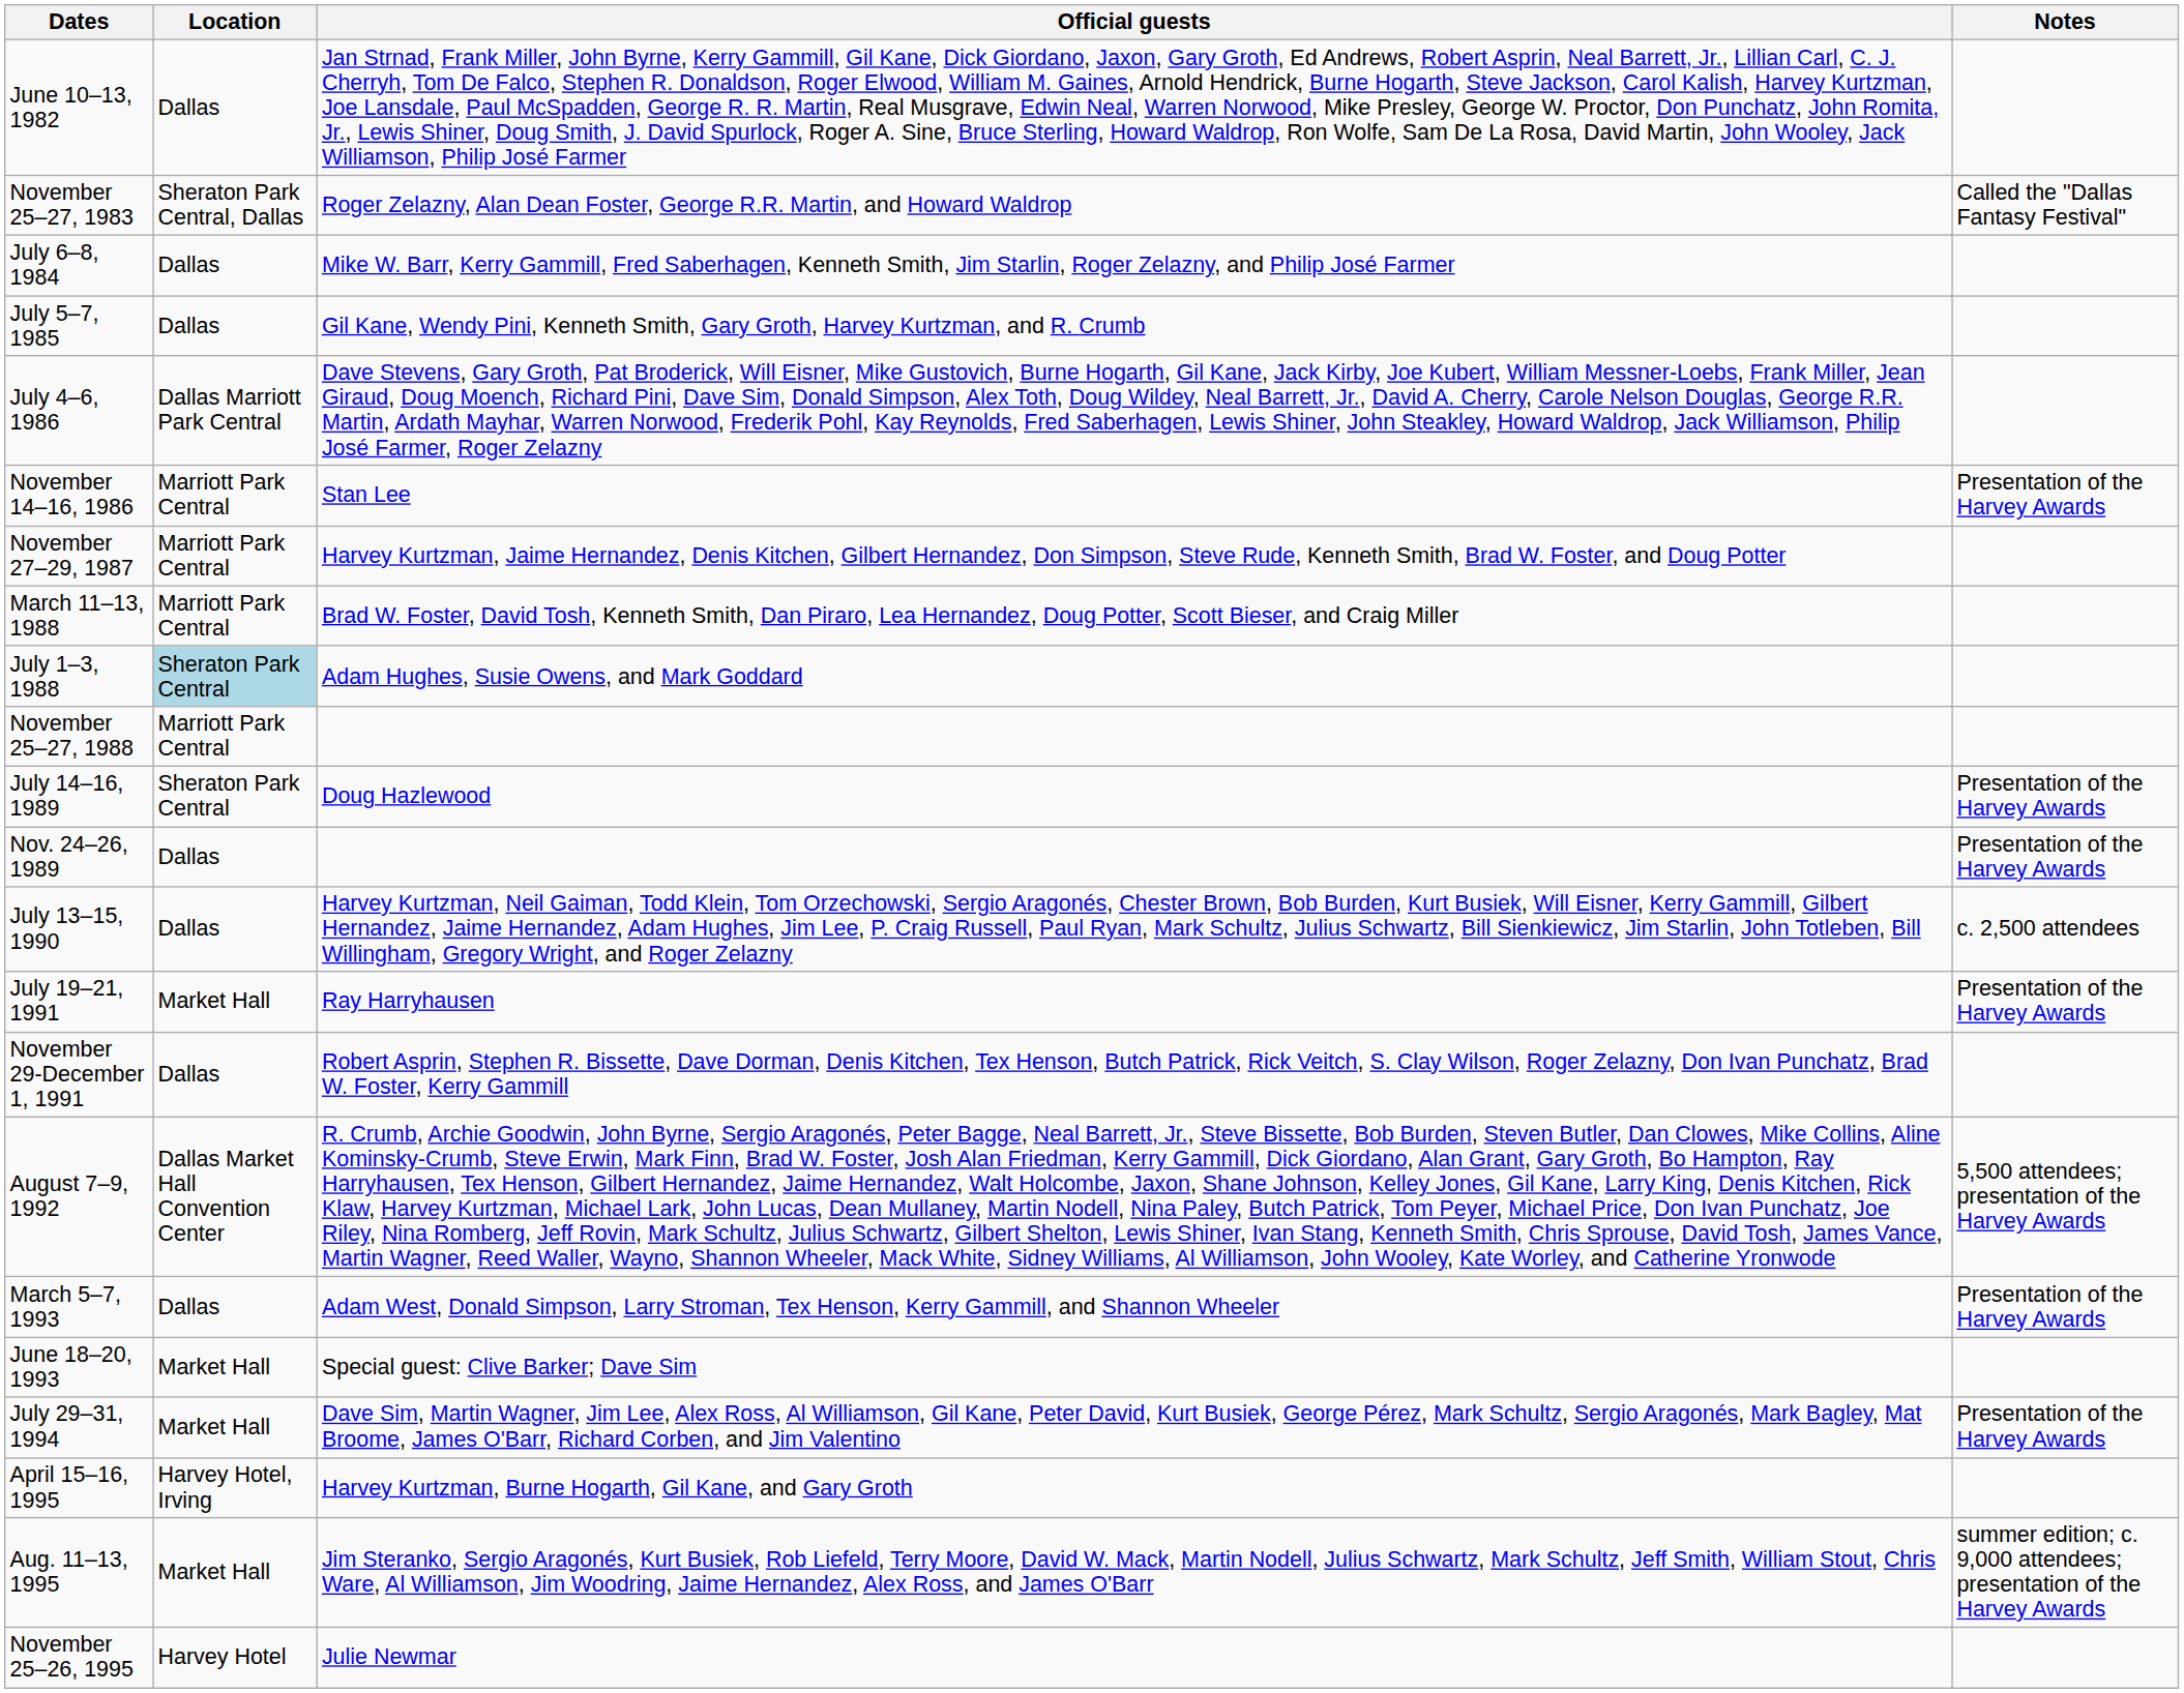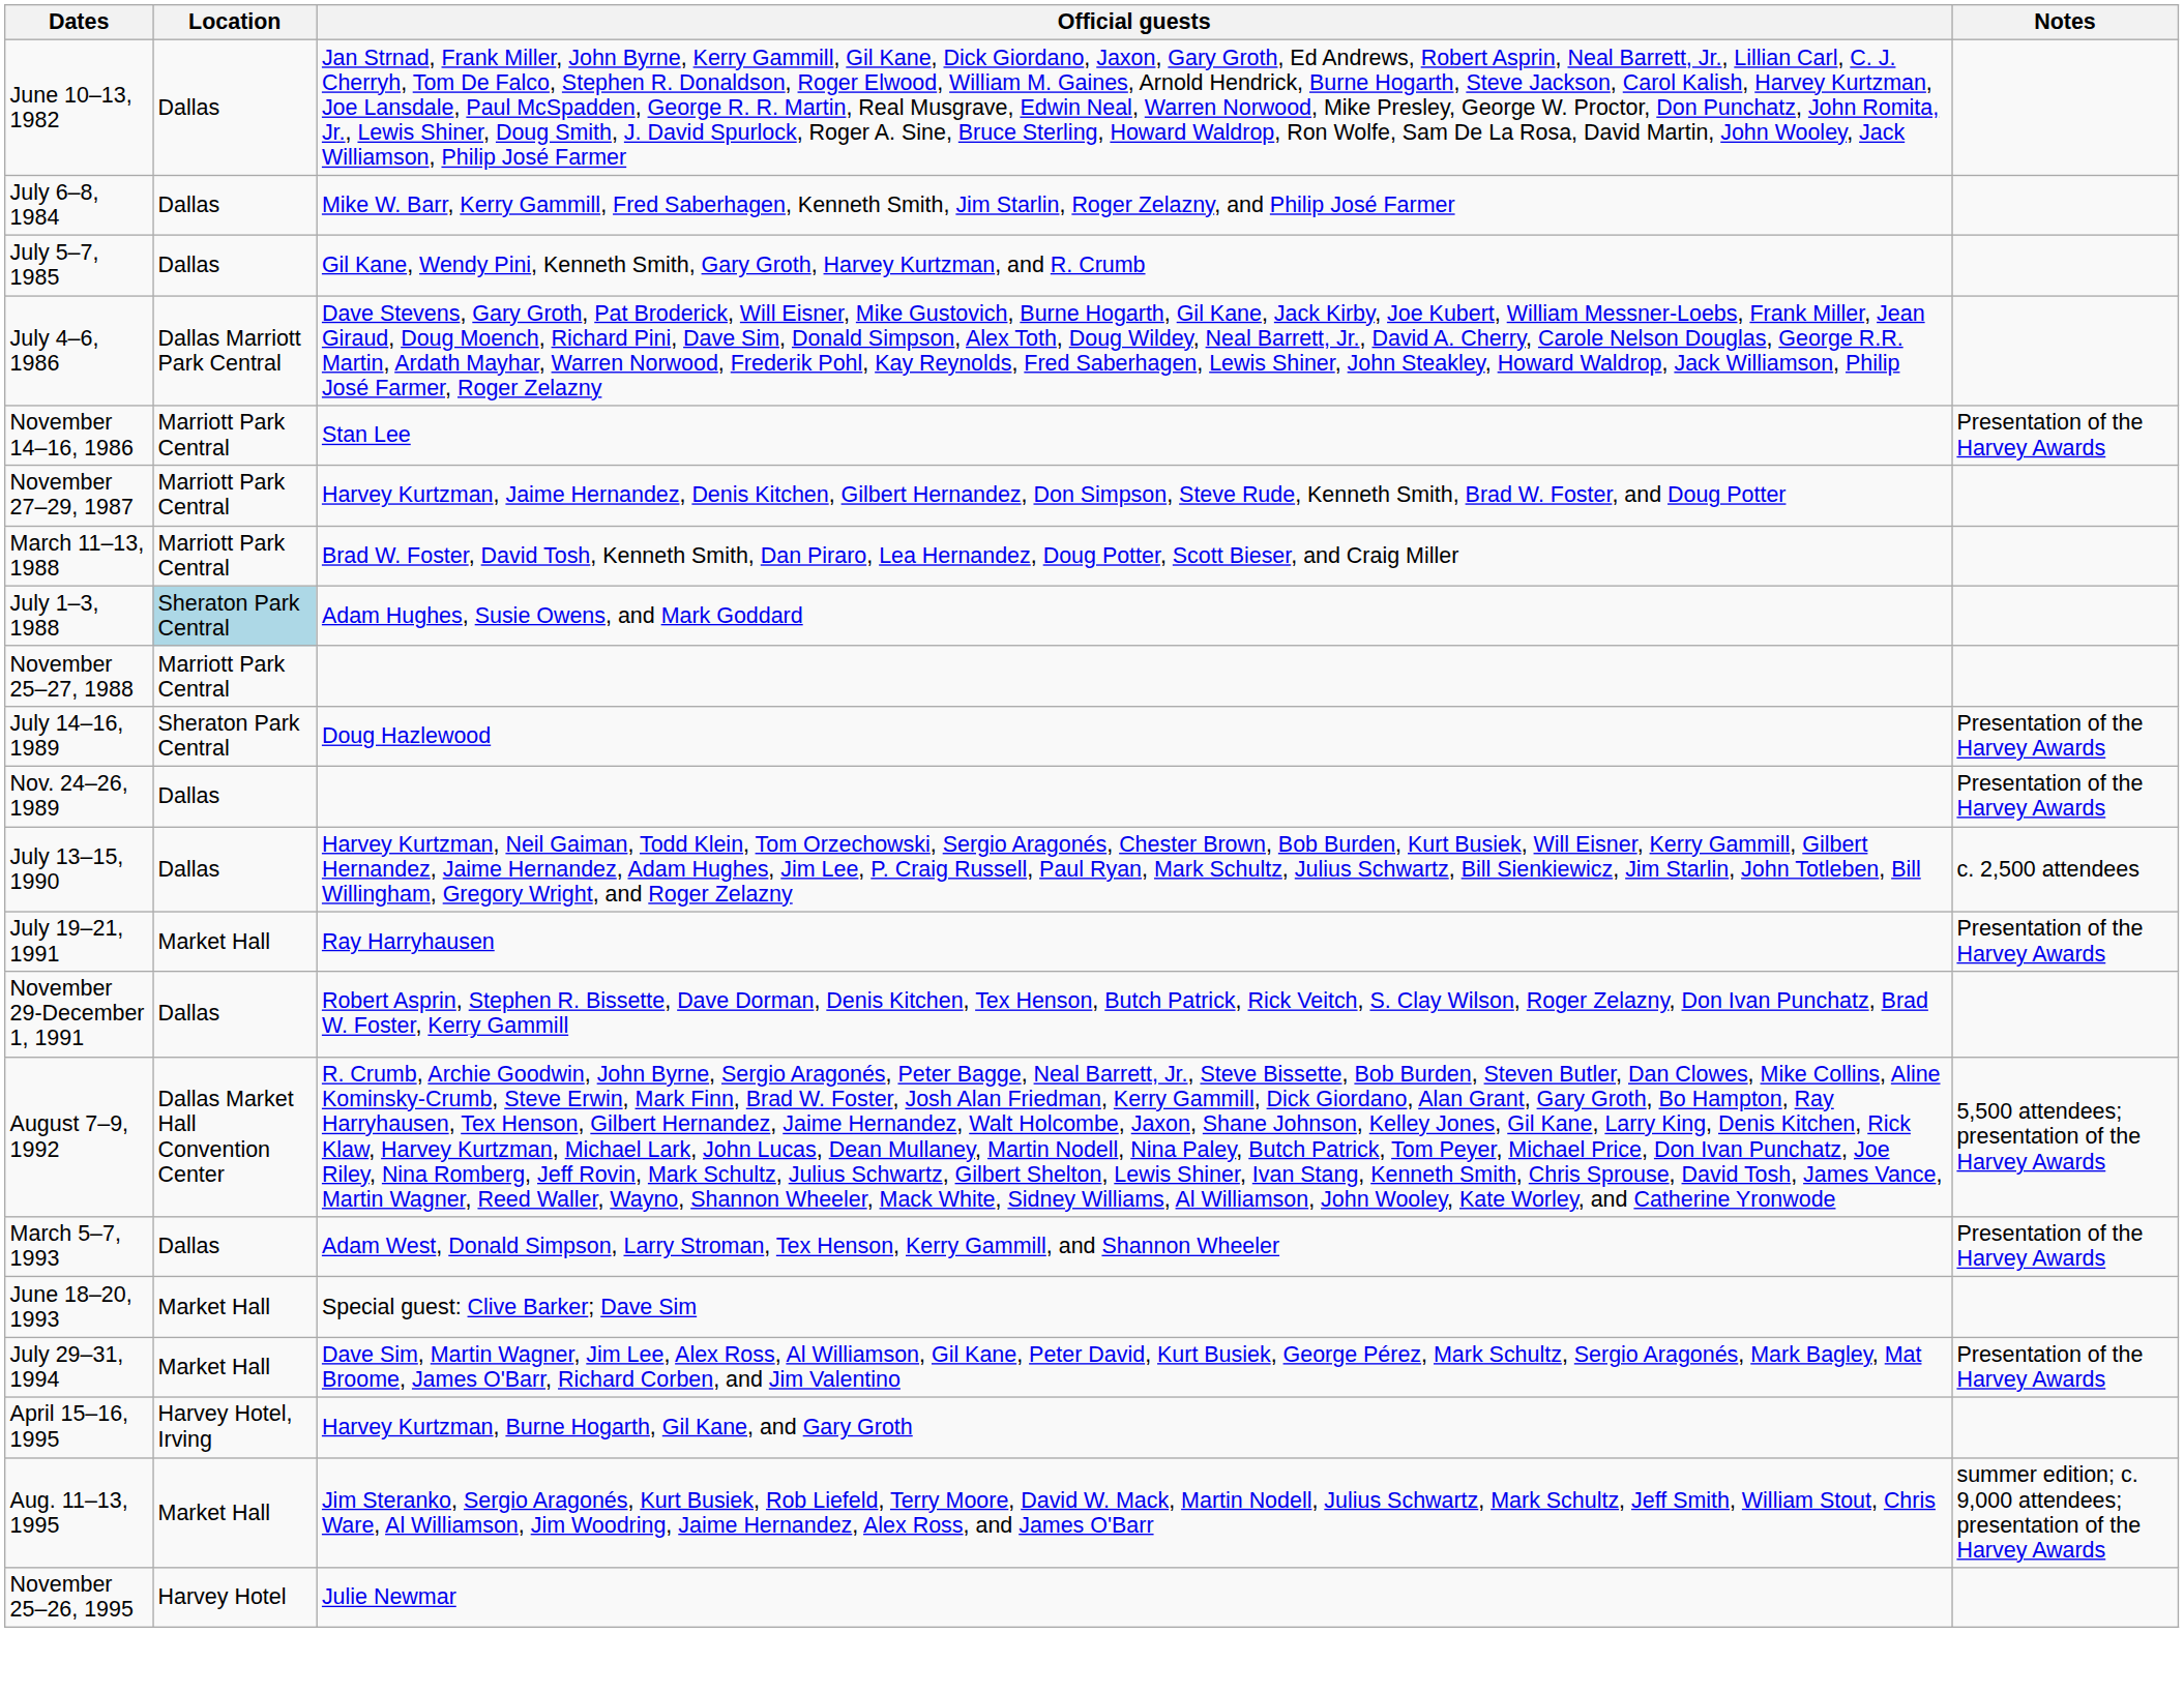- row: November 25–27, 1983 | Sheraton Park Central, Dallas | Roger Zelazny, Alan Dean Foster, George R.R. Martin, and Howard Waldrop | Called the "Dallas Fantasy Festival"
